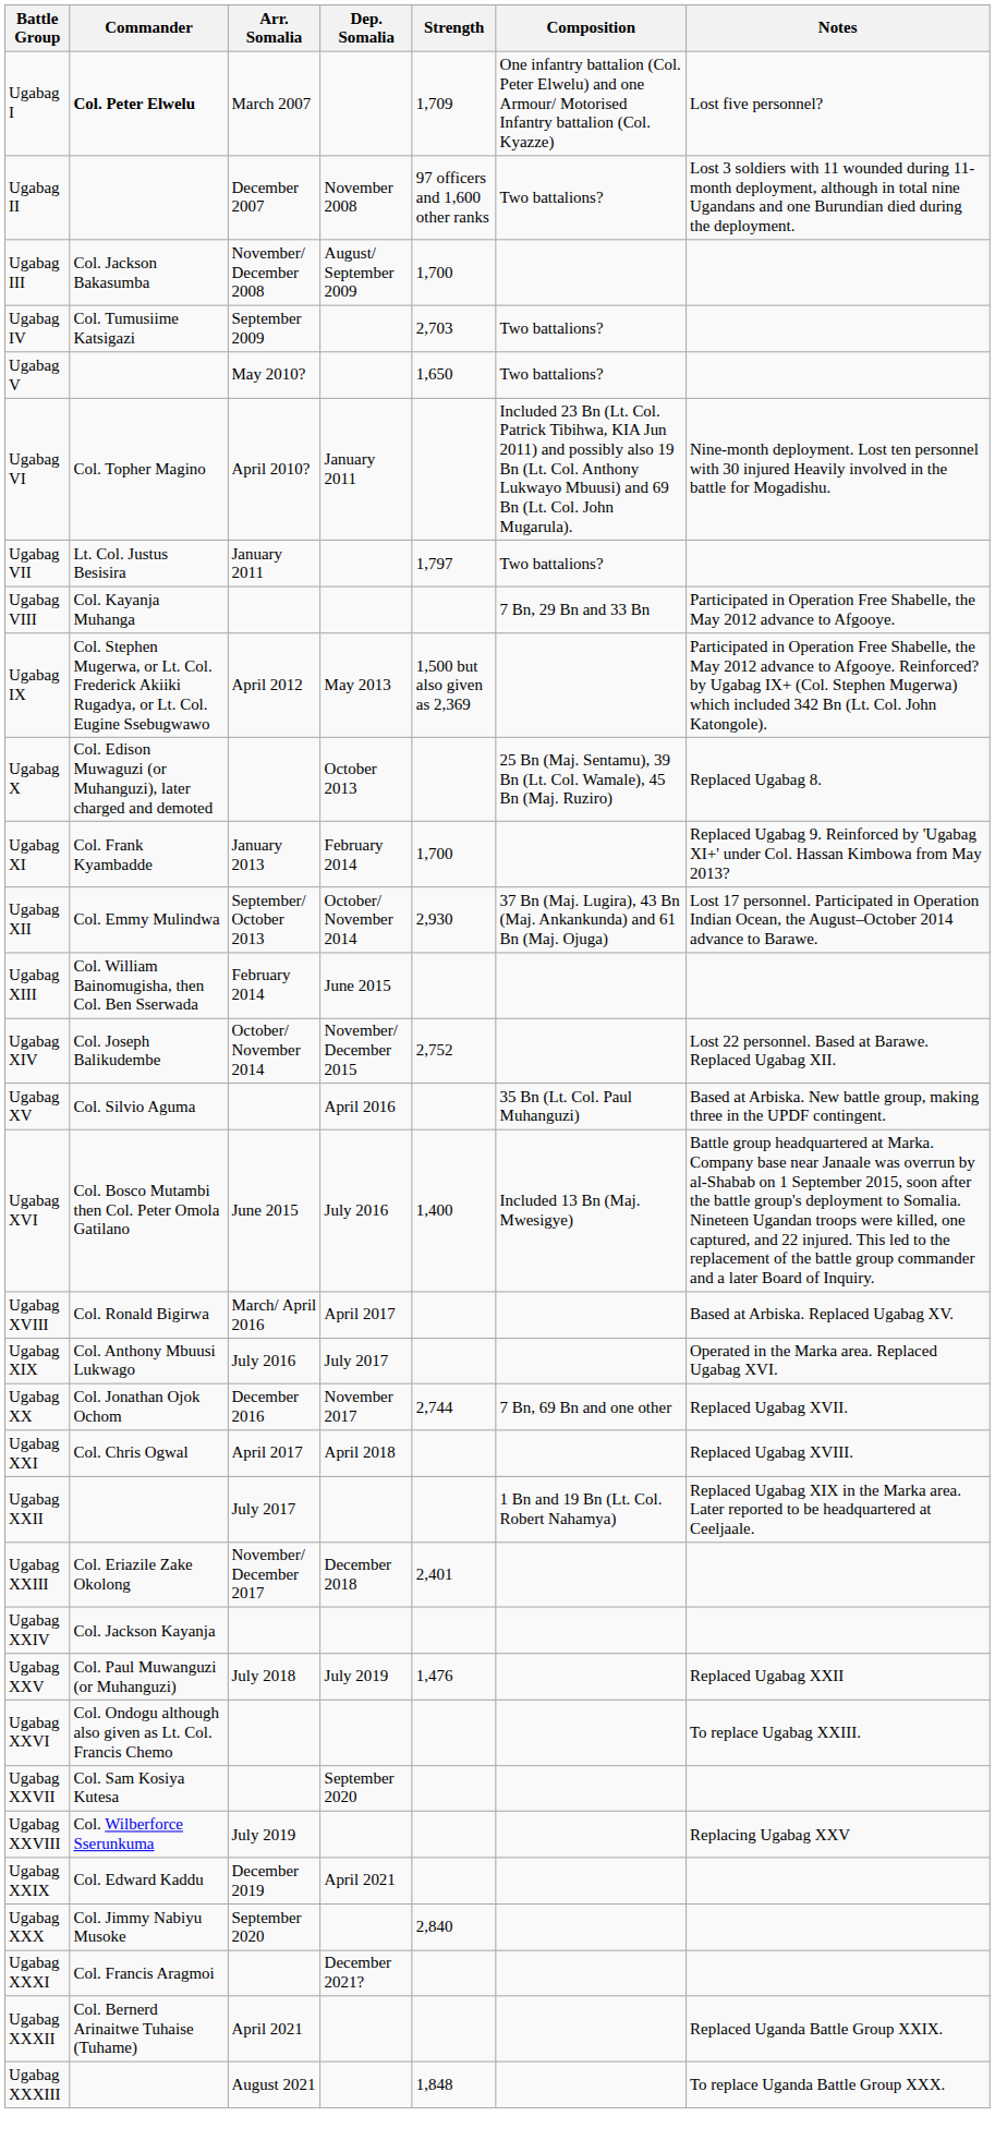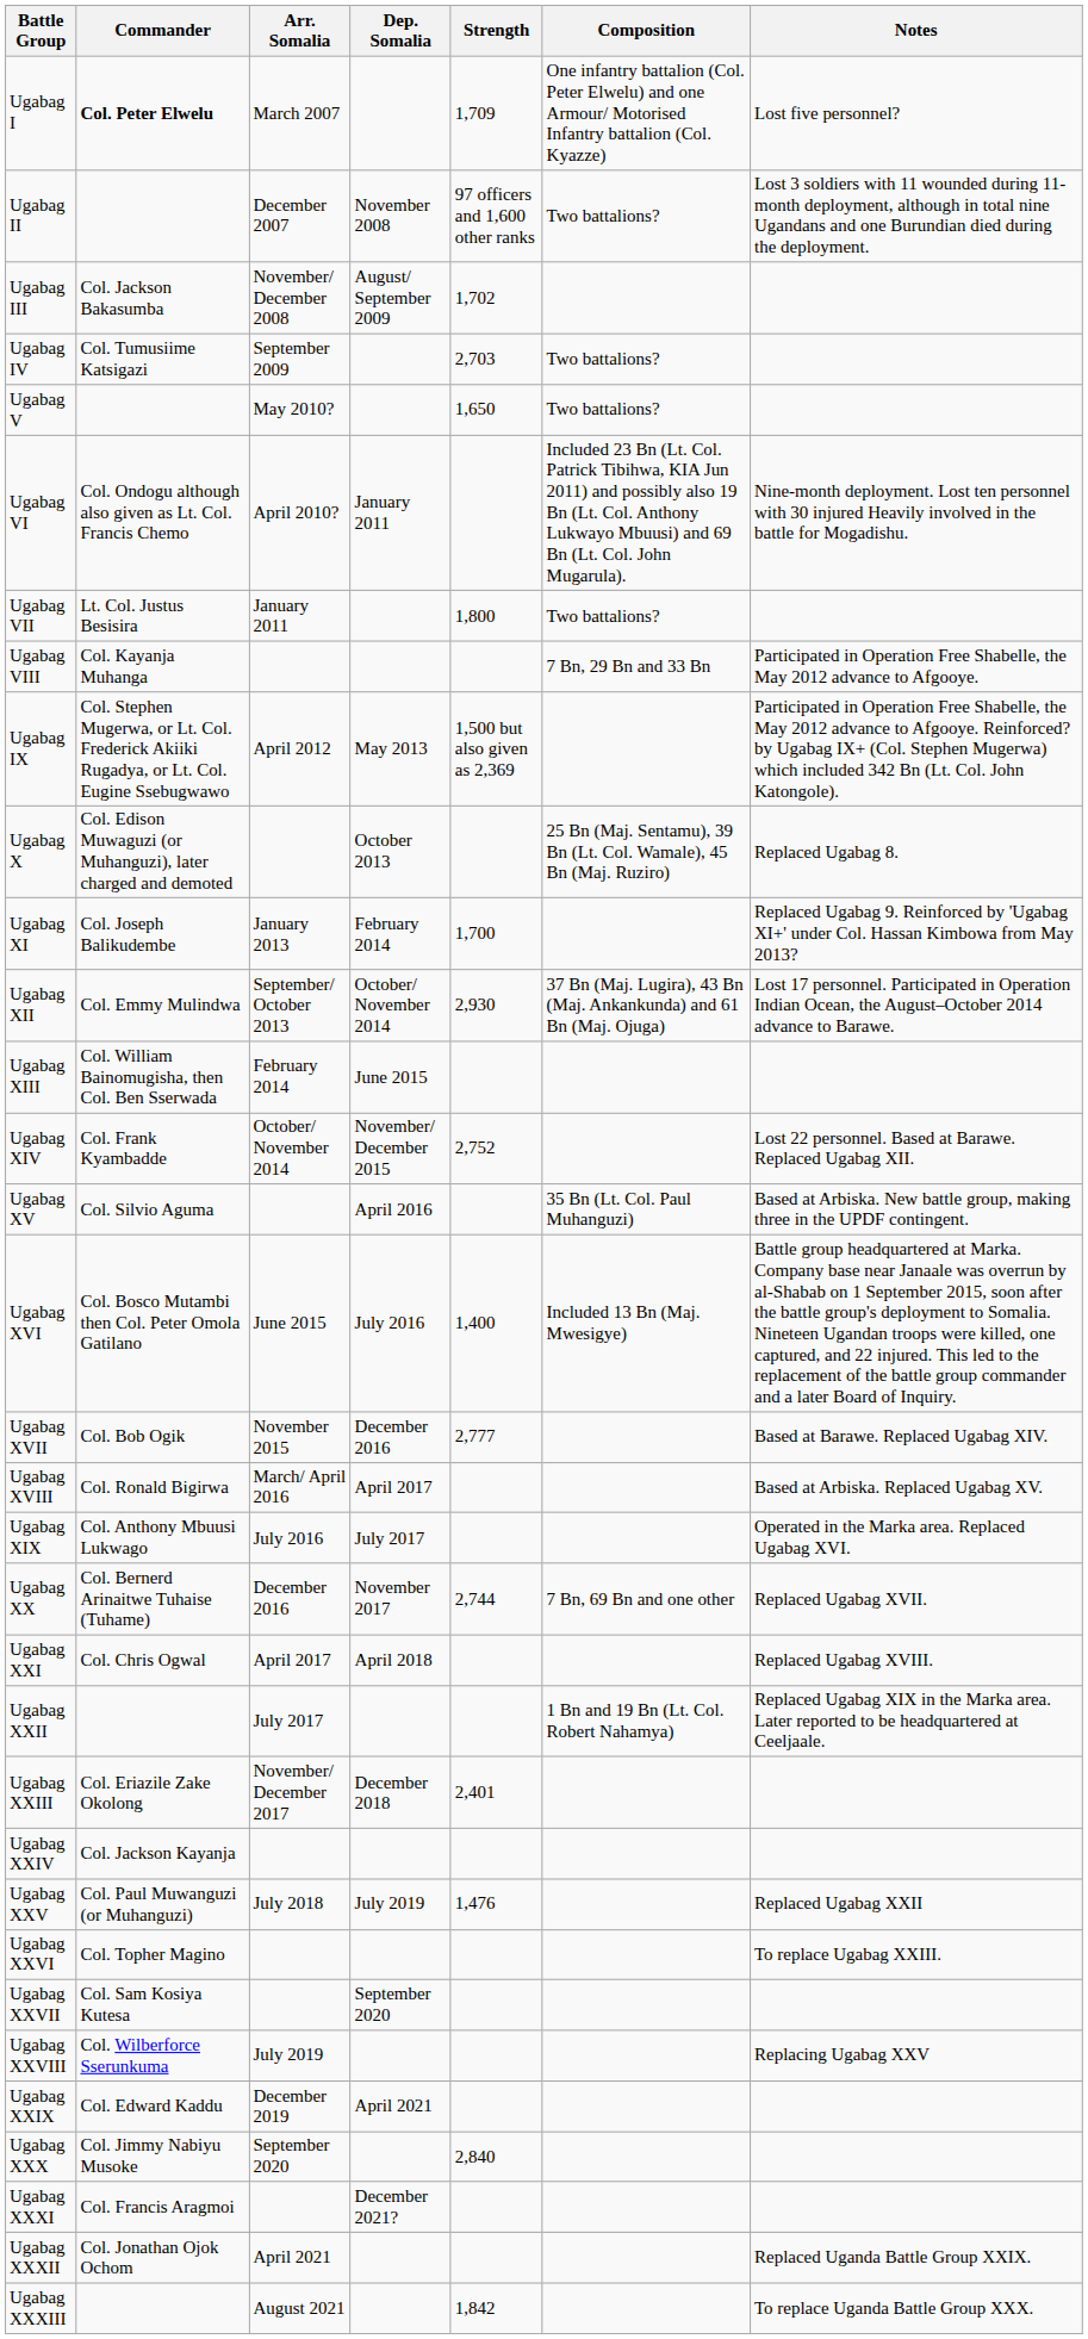Ugabag III | Strength: 1,700 -> 1,702
Ugabag VI | Commander: Col. Topher Magino -> Col. Ondogu although also given as Lt. Col. Francis Chemo
Ugabag VII | Strength: 1,797 -> 1,800
Ugabag XI | Commander: Col. Frank Kyambadde -> Col. Joseph Balikudembe
Ugabag XIV | Commander: Col. Joseph Balikudembe -> Col. Frank Kyambadde
+ row: Ugabag XVII | Col. Bob Ogik | November 2015 | December 2016 | 2,777 | Based at Barawe. Replaced Ugabag XIV.
Ugabag XX | Commander: Col. Jonathan Ojok Ochom -> Col. Bernerd Arinaitwe Tuhaise (Tuhame)
Ugabag XXVI | Commander: Col. Ondogu although also given as Lt. Col. Francis Chemo -> Col. Topher Magino
Ugabag XXXII | Commander: Col. Bernerd Arinaitwe Tuhaise (Tuhame) -> Col. Jonathan Ojok Ochom
Ugabag XXXIII | Strength: 1,848 -> 1,842
